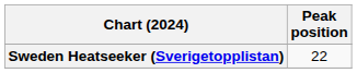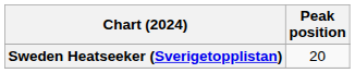Sweden Heatseeker (Sverigetopplistan) | Peak position: 22 -> 20
